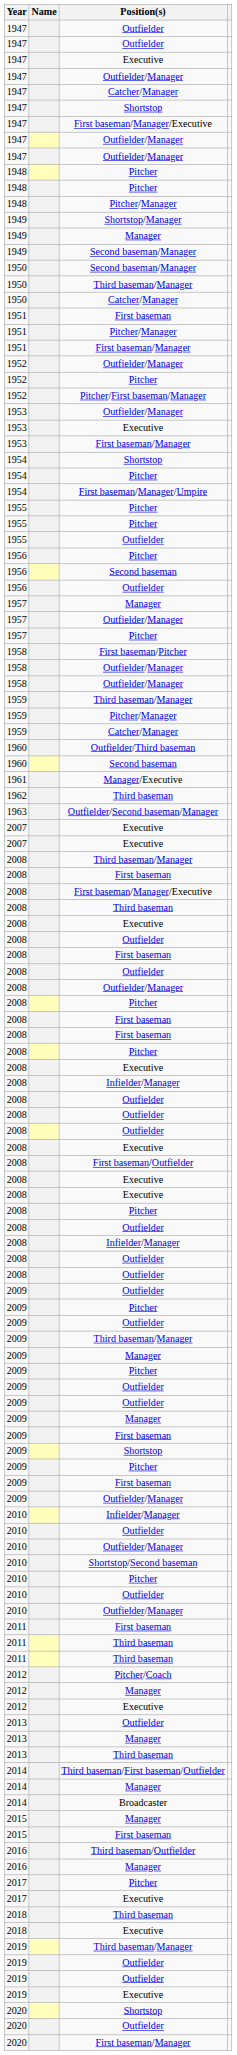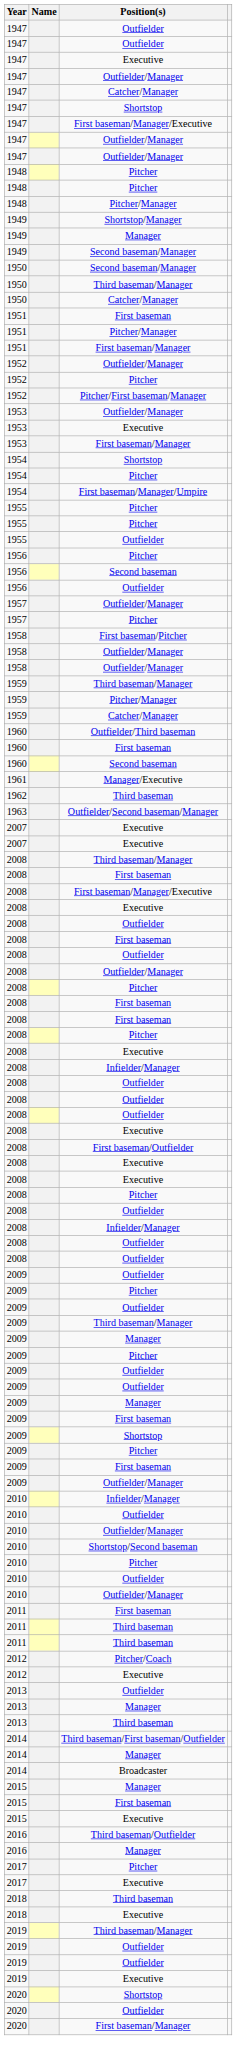- row: 1957 | Manager
+ row: 1960 | First baseman
- row: 2008 | Third baseman
- row: 2012 | Manager
+ row: 2015 | Executive
